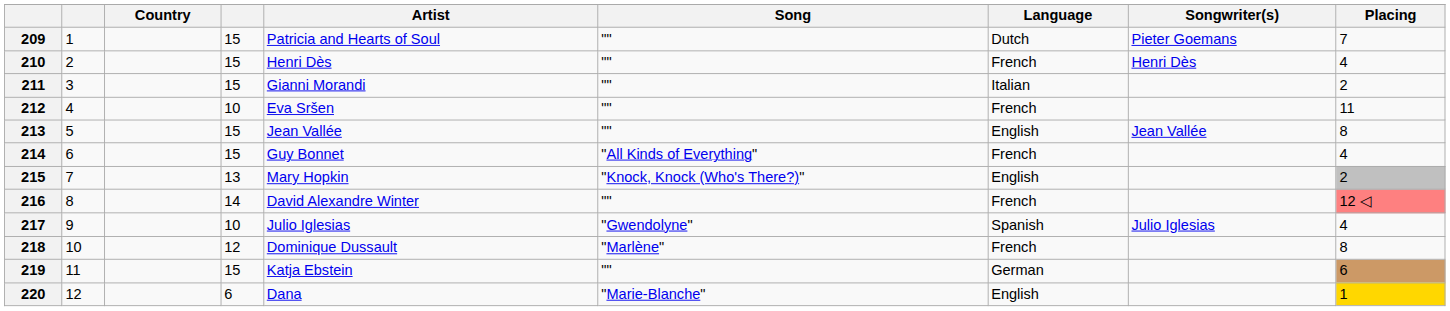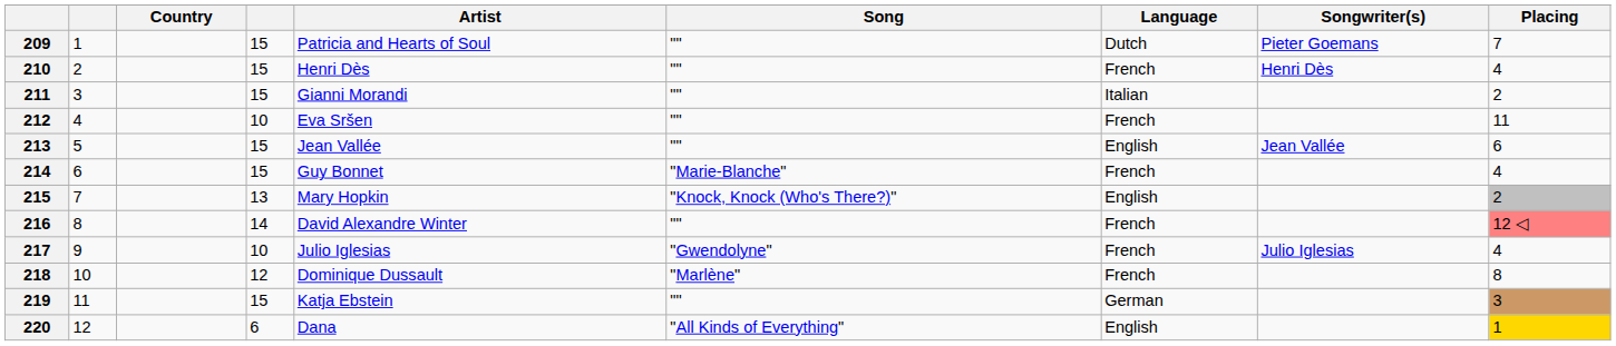213 | Placing: 8 -> 6
214 | Song: "All Kinds of Everything" -> "Marie-Blanche"
217 | Language: Spanish -> French
219 | Placing: 6 -> 3
220 | Song: "Marie-Blanche" -> "All Kinds of Everything"
